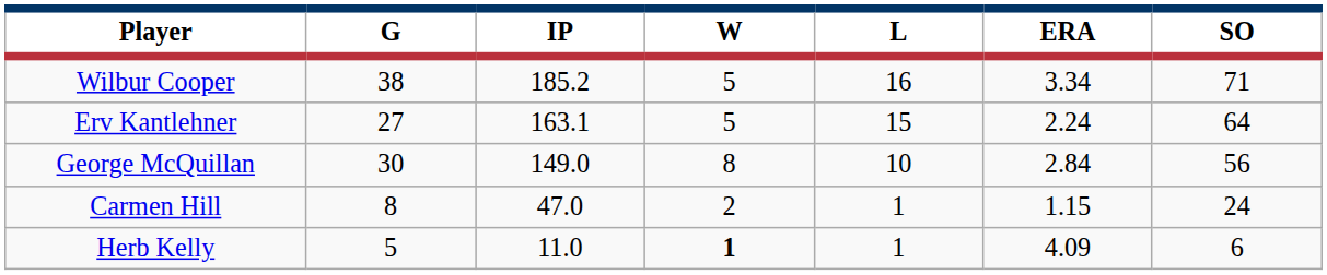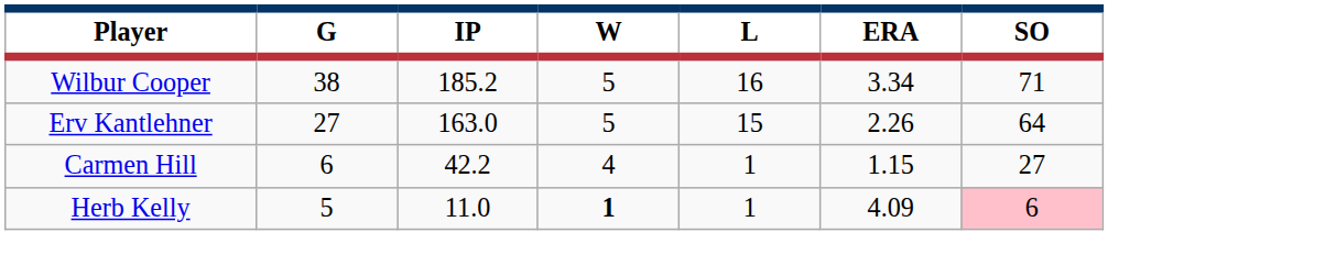Erv Kantlehner | IP: 163.1 -> 163.0
Erv Kantlehner | ERA: 2.24 -> 2.26
- row: George McQuillan | 30 | 149.0 | 8 | 10 | 2.84 | 56
Carmen Hill | G: 8 -> 6
Carmen Hill | IP: 47.0 -> 42.2
Carmen Hill | W: 2 -> 4
Carmen Hill | SO: 24 -> 27
Herb Kelly | SO: no background -> pink background
